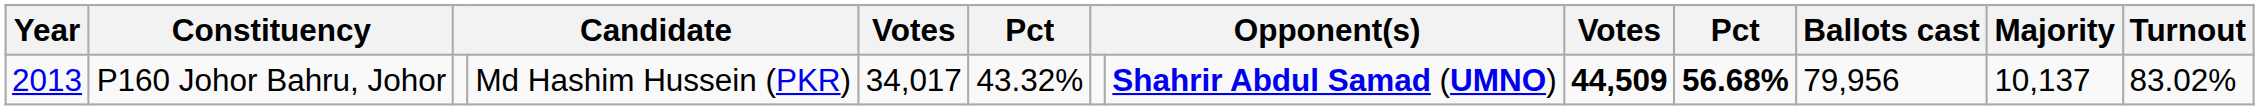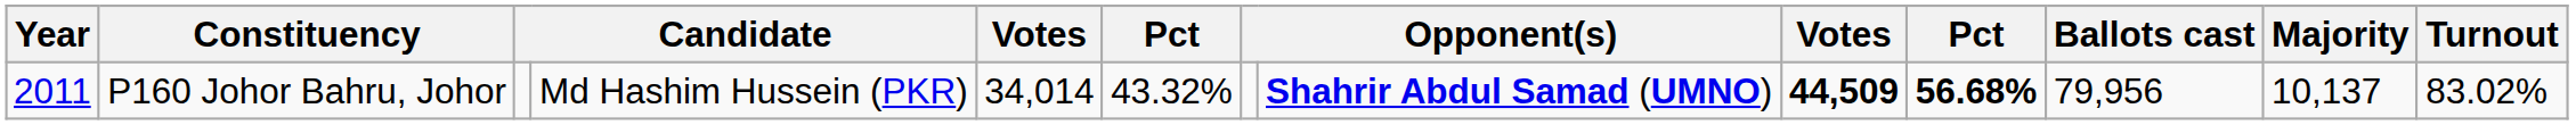P160 Johor Bahru, Johor | Year: 2013 -> 2011
P160 Johor Bahru, Johor | column 5: 34,017 -> 34,014
